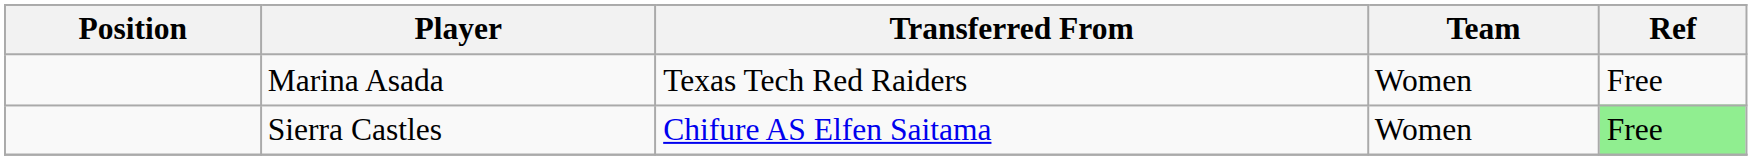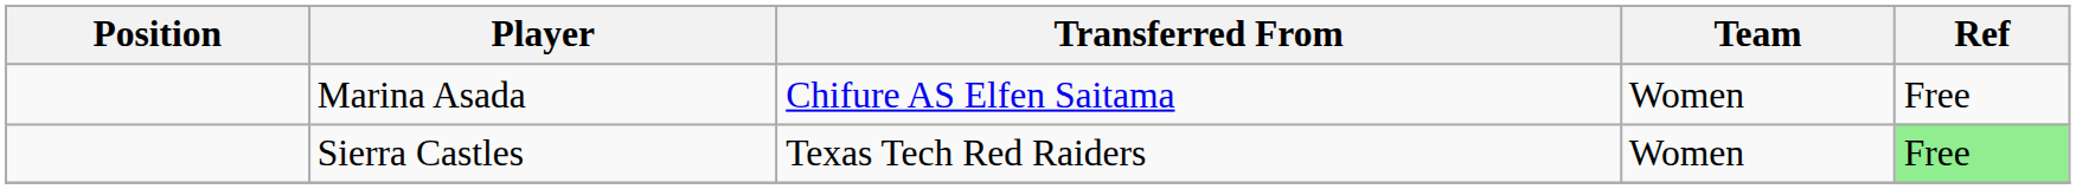Marina Asada | Transferred From: Texas Tech Red Raiders -> Chifure AS Elfen Saitama
Sierra Castles | Transferred From: Chifure AS Elfen Saitama -> Texas Tech Red Raiders
